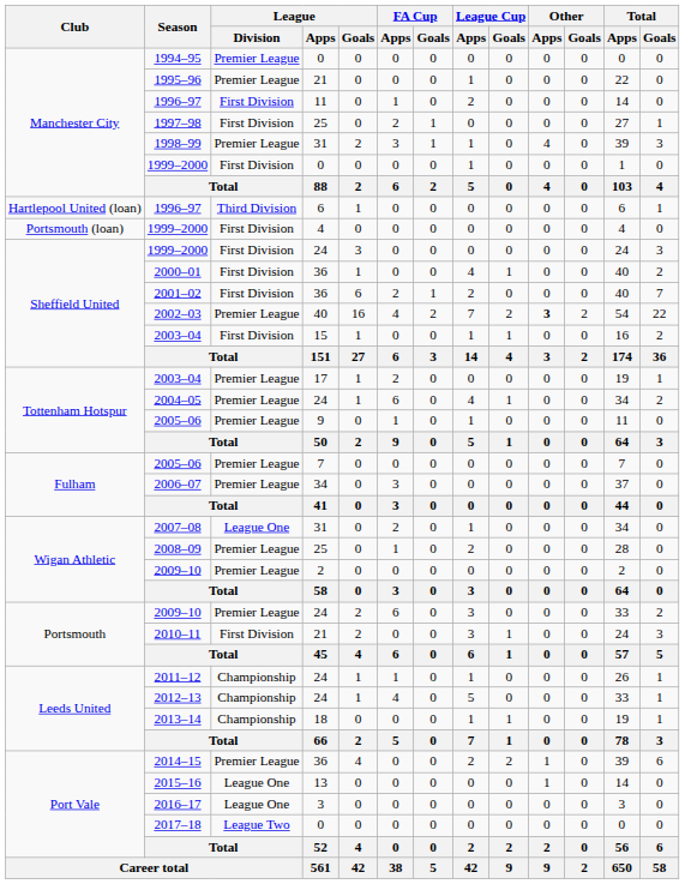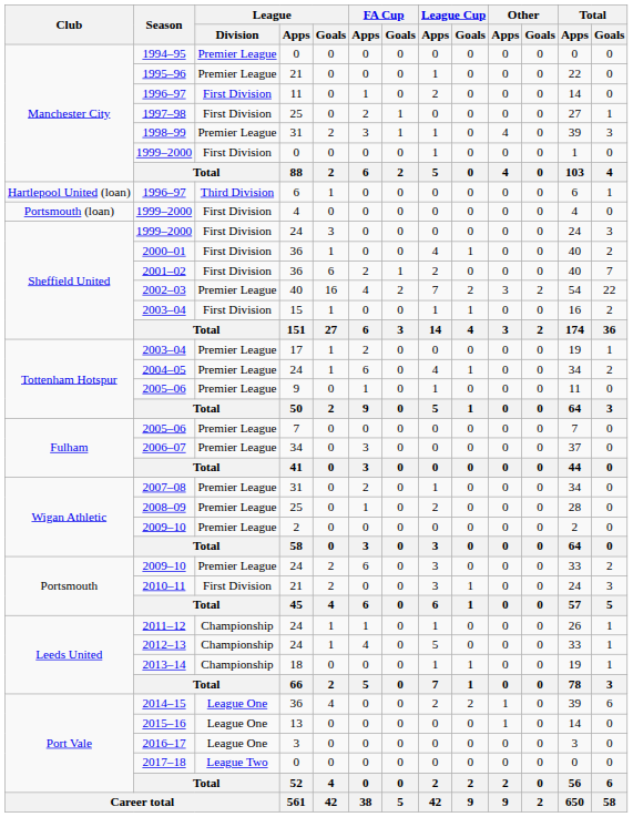2002–03 | Other / Apps: bold -> normal
2007–08 | League / Division: League One -> Premier League
2014–15 | League / Division: Premier League -> League One
